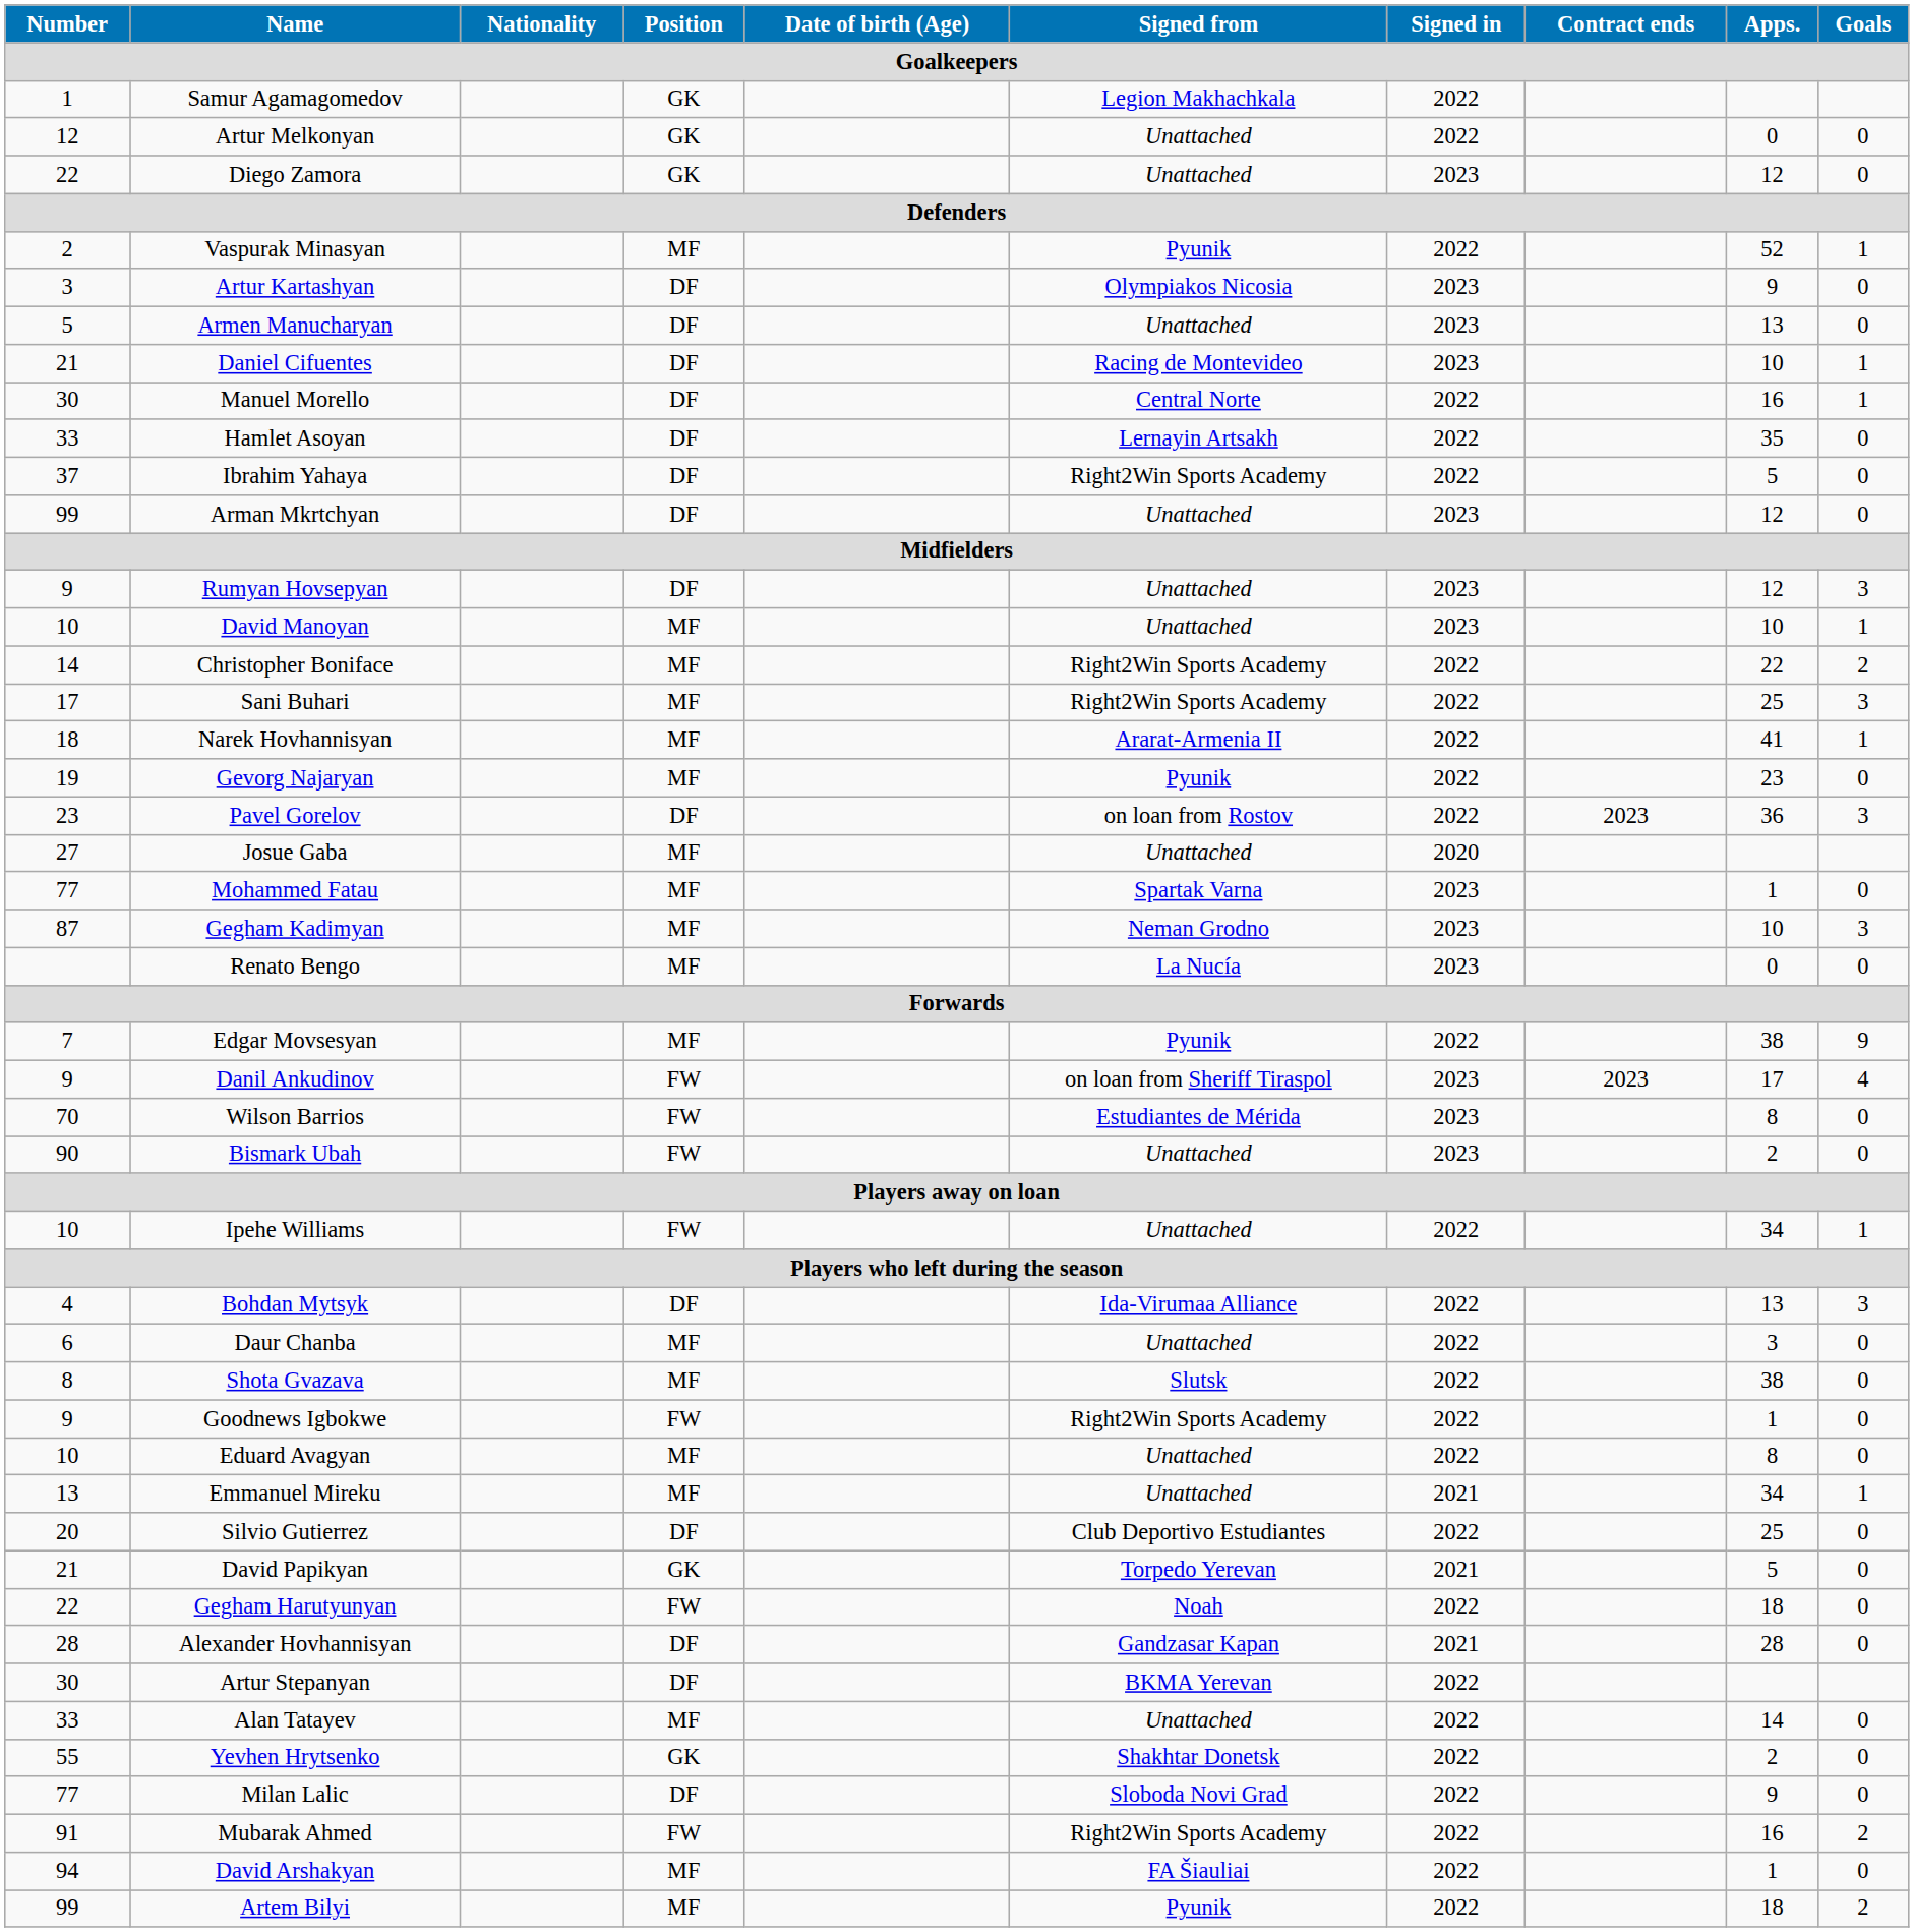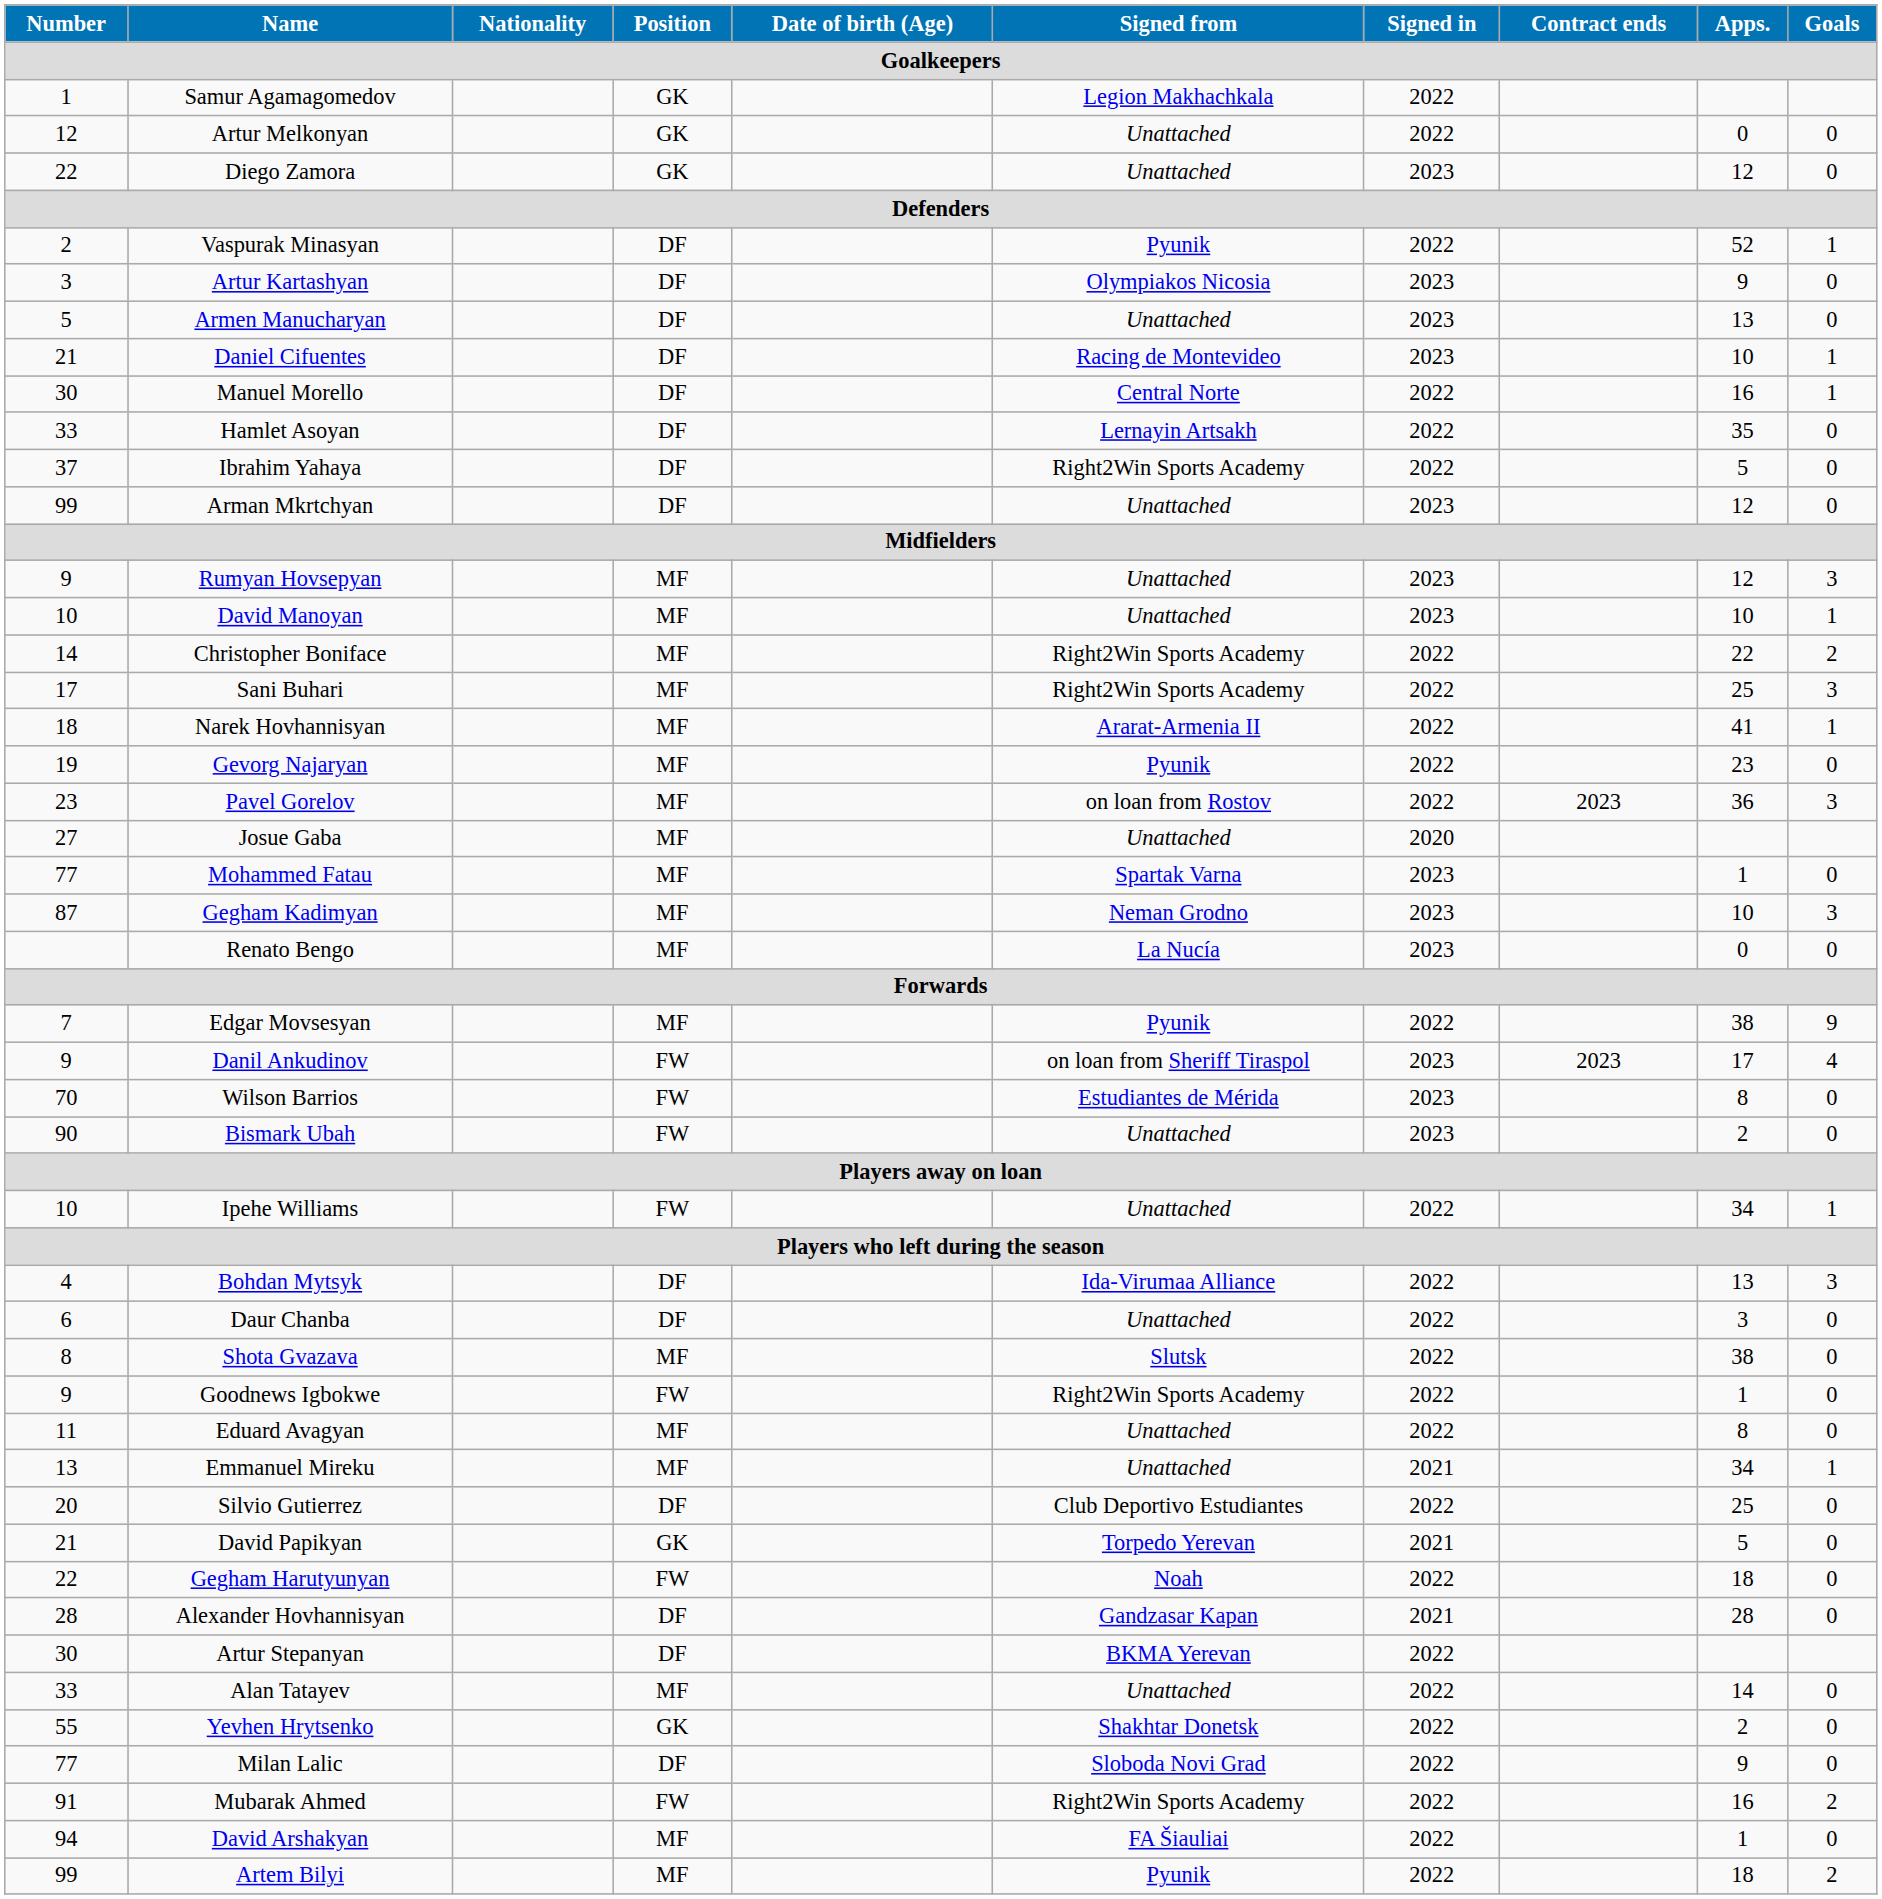Vaspurak Minasyan | Position: MF -> DF
Rumyan Hovsepyan | Position: DF -> MF
Pavel Gorelov | Position: DF -> MF
Daur Chanba | Position: MF -> DF
Eduard Avagyan | Number: 10 -> 11
